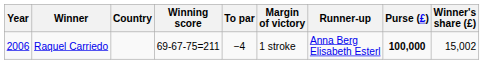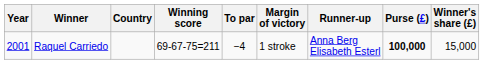Raquel Carriedo | Year: 2006 -> 2001
Raquel Carriedo | Winner's share (£): 15,002 -> 15,000
